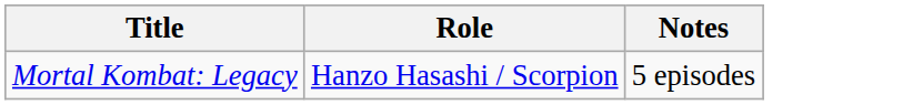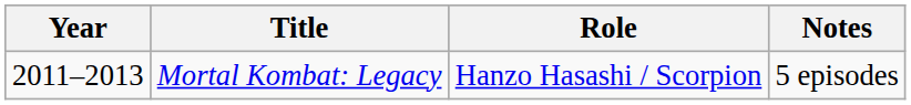+ column: Year | 2011–2013
